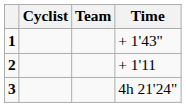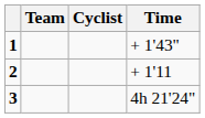columns swapped: Cyclist <-> Team
